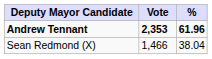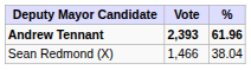Andrew Tennant | Vote: 2,353 -> 2,393
